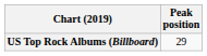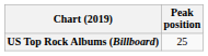US Top Rock Albums (Billboard) | Peak position: 29 -> 25
